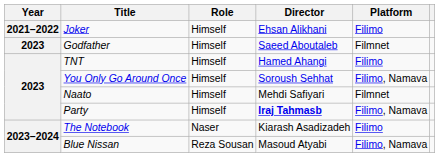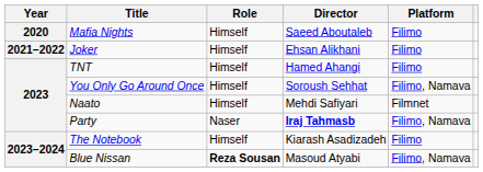+ row: 2020 | Mafia Nights | Himself | Saeed Aboutaleb | Filimo
- row: 2023 | Godfather | Himself | Saeed Aboutaleb | Filmnet
Party | Role: Himself -> Naser
The Notebook | Role: Naser -> Himself
Blue Nissan | Role: normal -> bold
